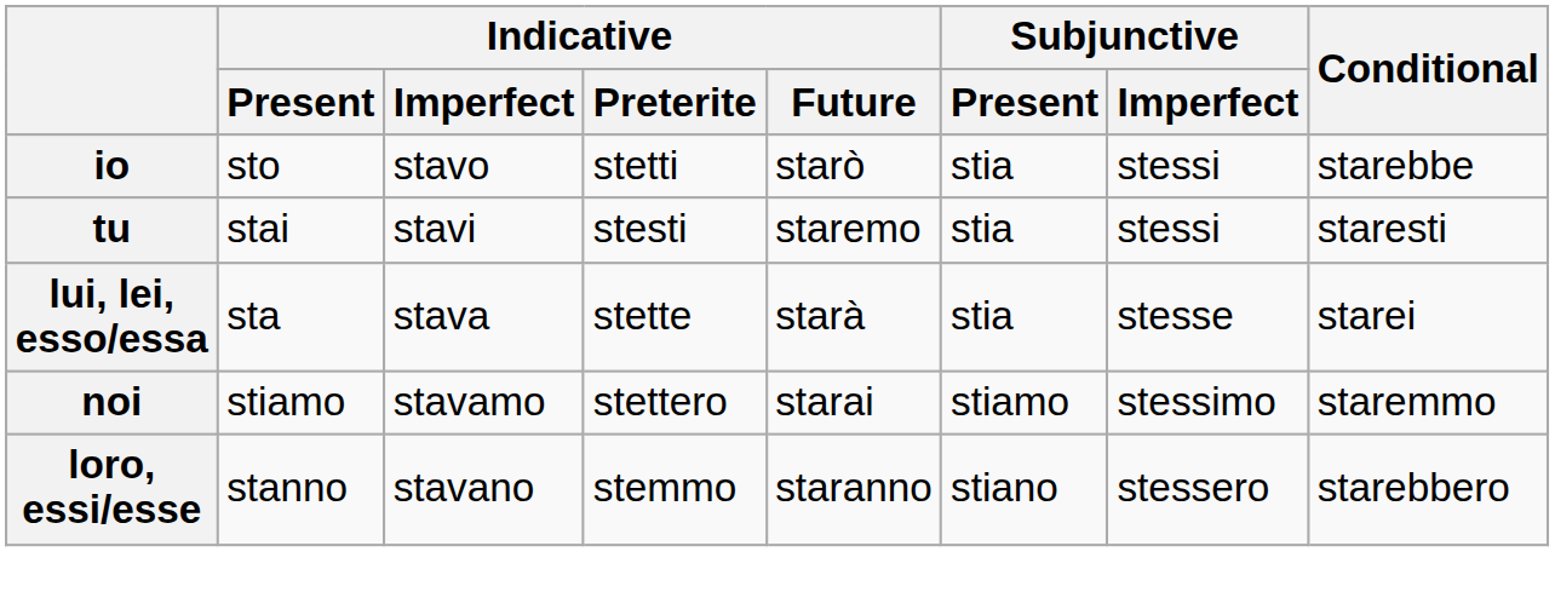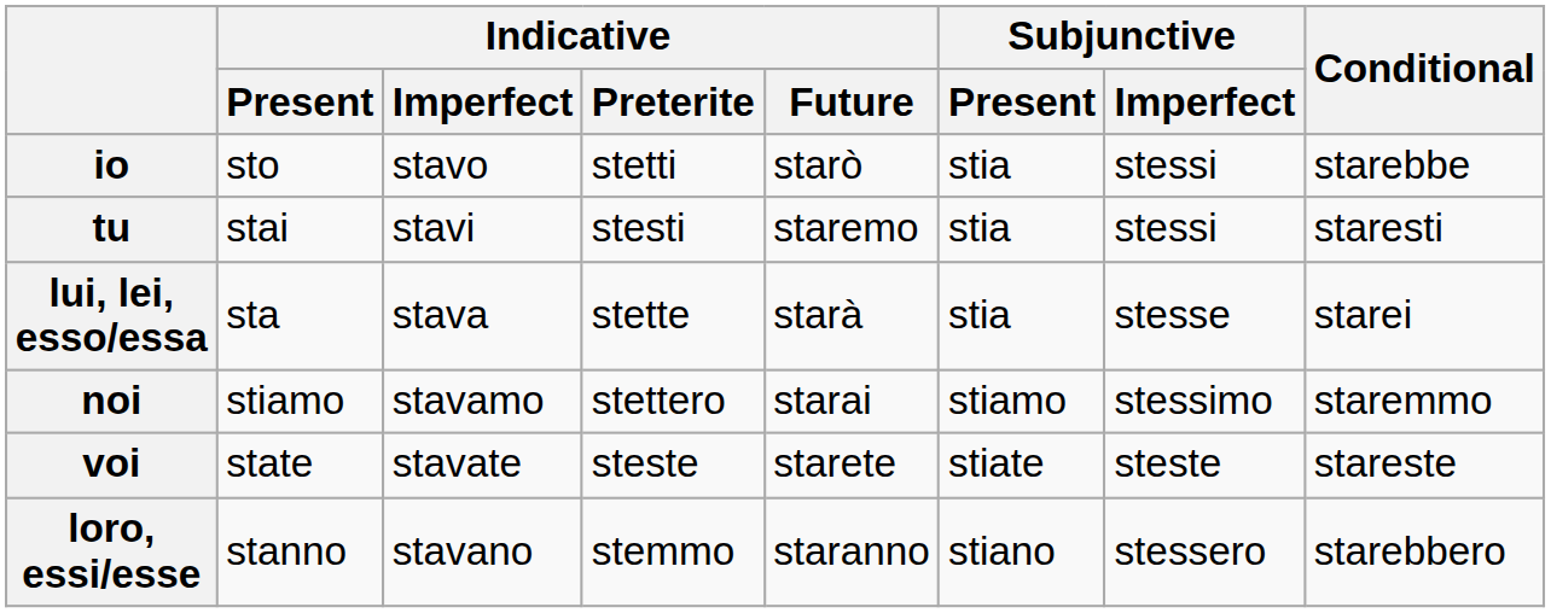+ row: voi | state | stavate | steste | starete | stiate | steste | stareste
